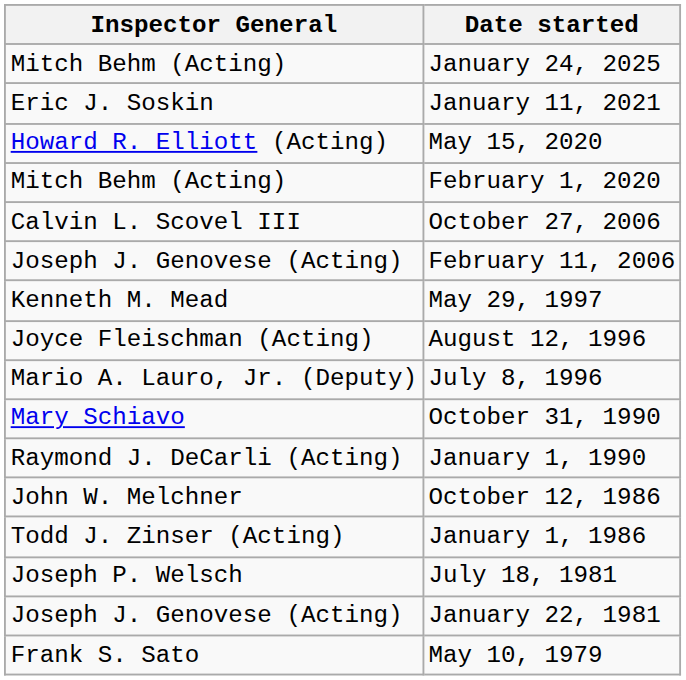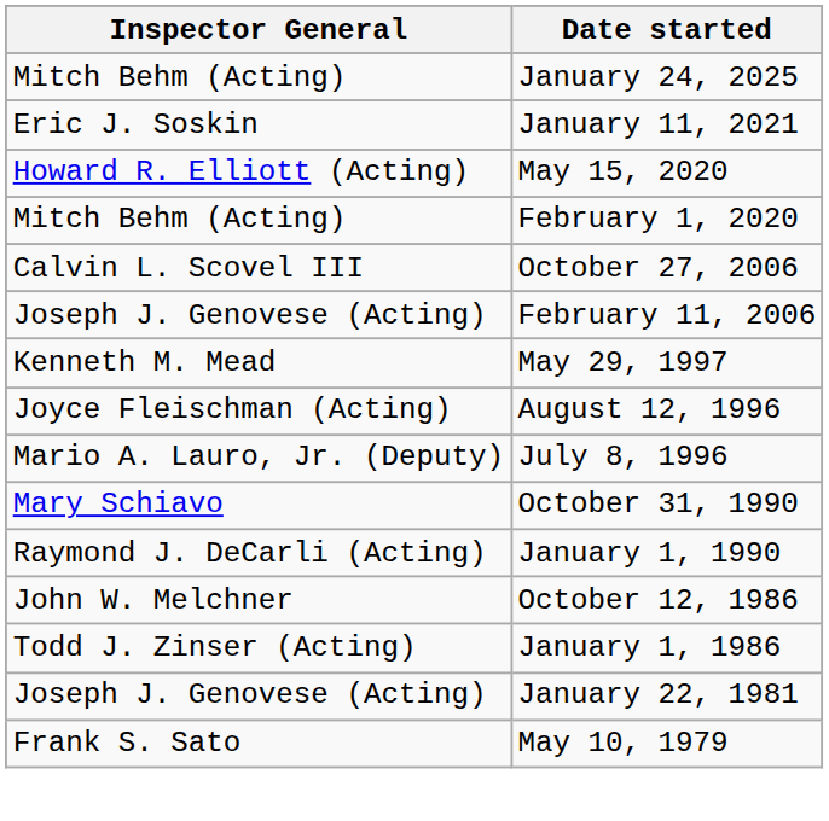- row: Joseph P. Welsch | July 18, 1981
